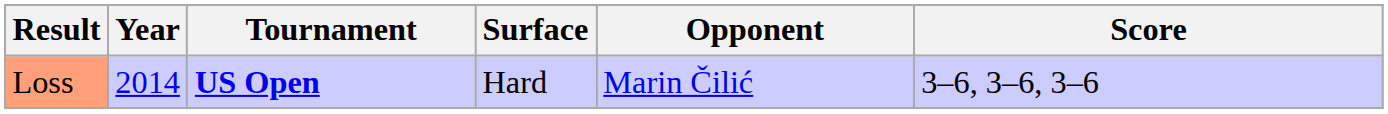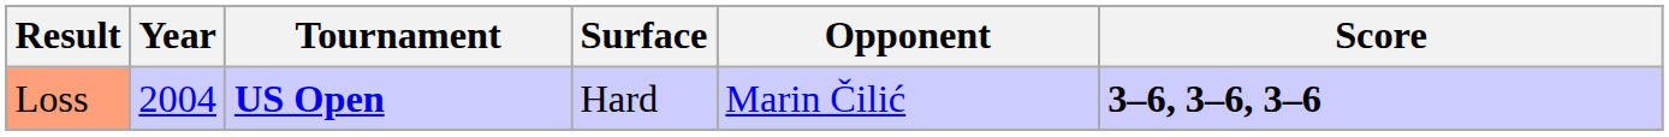Loss | Year: 2014 -> 2004
Loss | Score: normal -> bold
